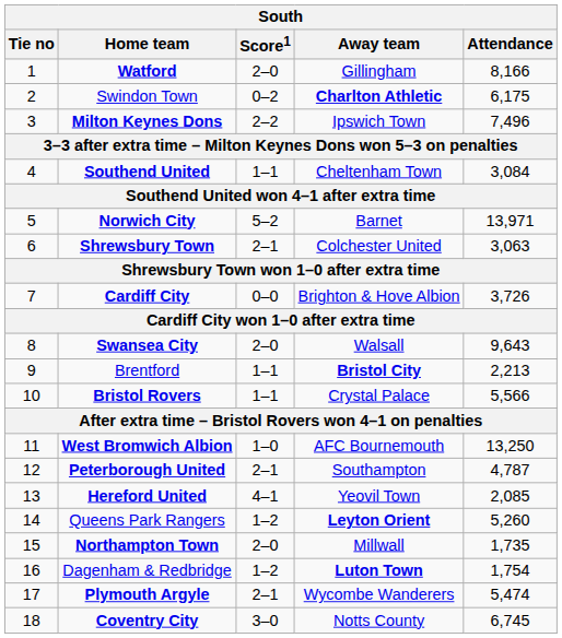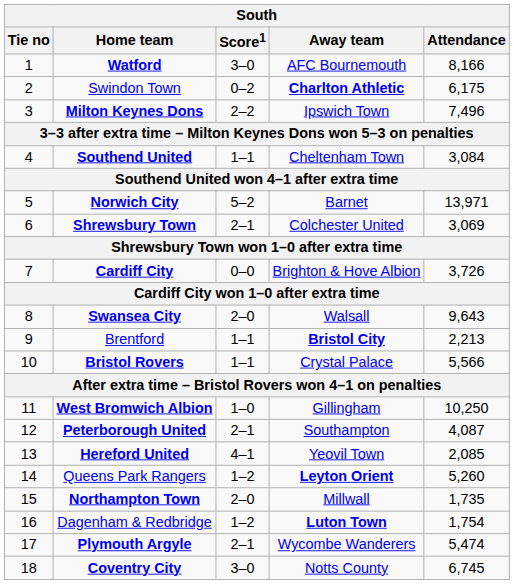Watford | Score1: 2–0 -> 3–0
Watford | Away team: Gillingham -> AFC Bournemouth
Shrewsbury Town | Attendance: 3,063 -> 3,069
West Bromwich Albion | Away team: AFC Bournemouth -> Gillingham
West Bromwich Albion | Attendance: 13,250 -> 10,250
Peterborough United | Attendance: 4,787 -> 4,087
